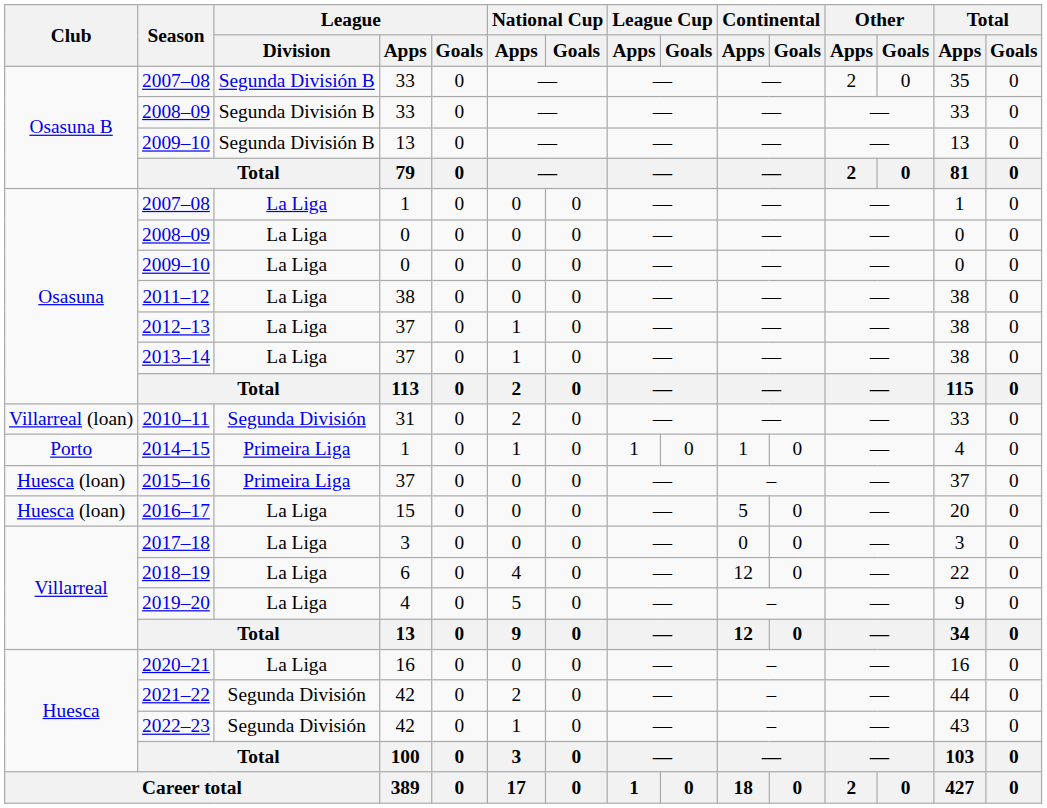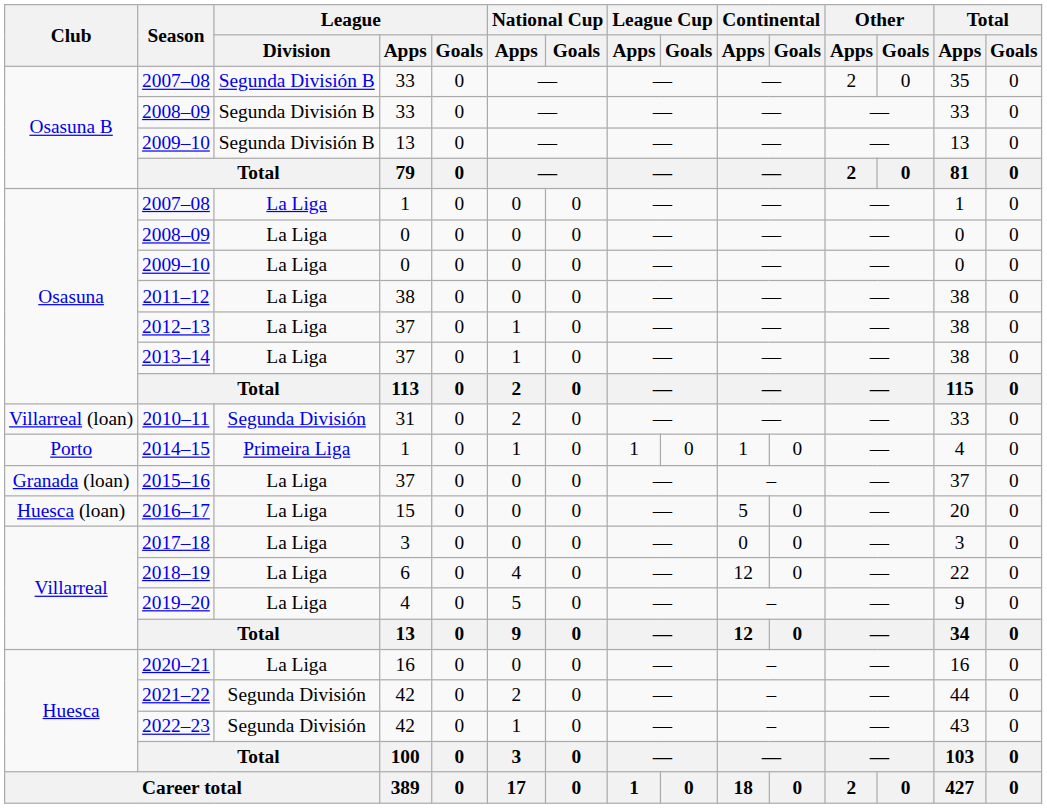2015–16 | Club: Huesca (loan) -> Granada (loan)
2015–16 | League / Division: Primeira Liga -> La Liga
